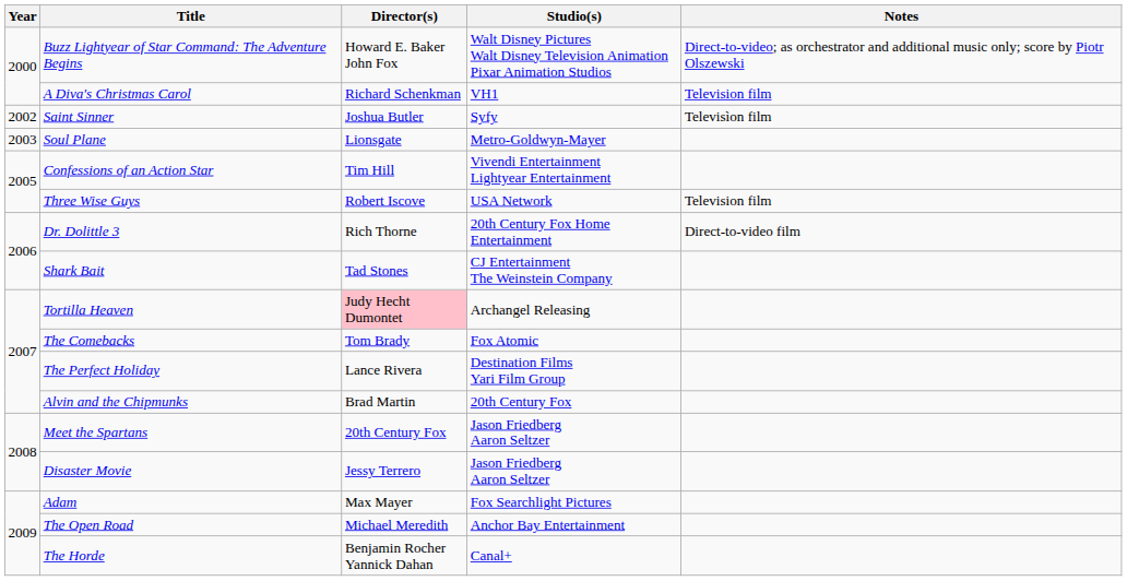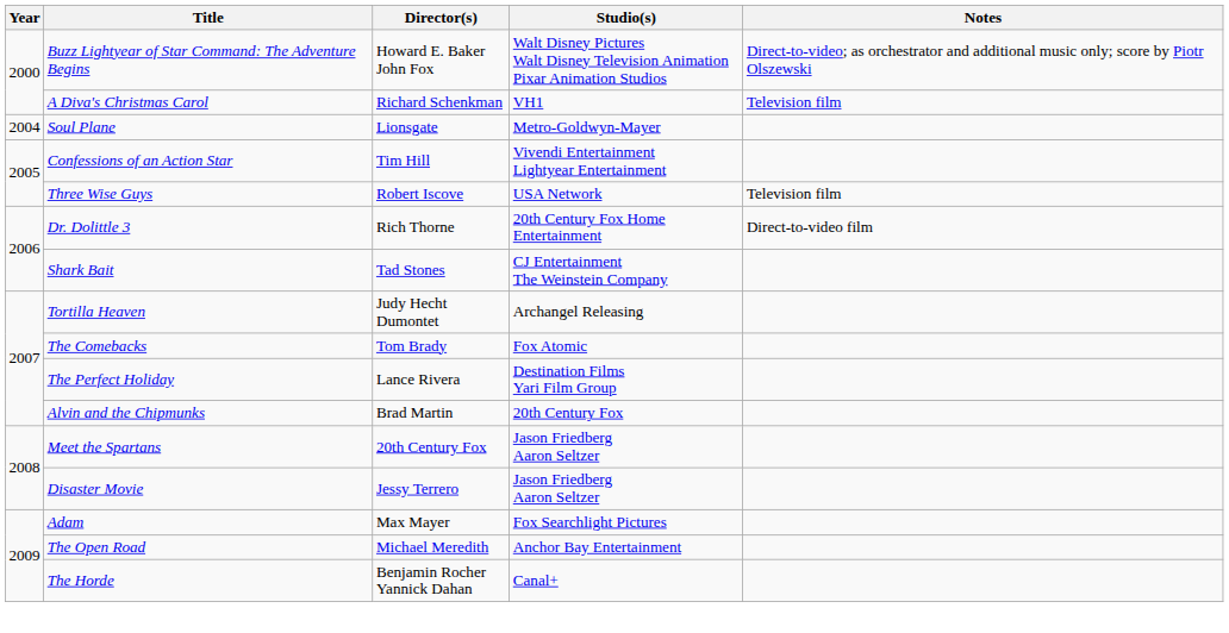- row: 2002 | Saint Sinner | Joshua Butler | Syfy | Televisìon film
Soul Plane | Year: 2003 -> 2004
Tortilla Heaven | Director(s): pink background -> no background
